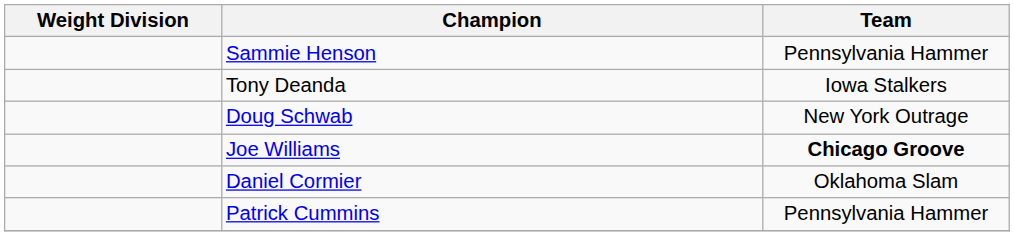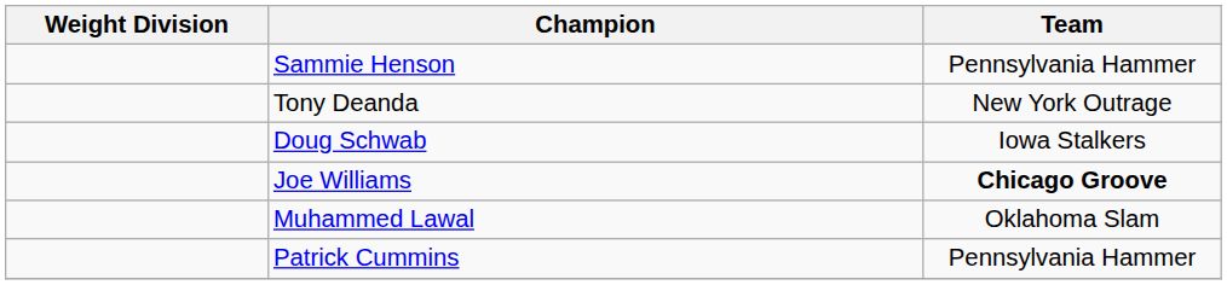Tony Deanda | Team: Iowa Stalkers -> New York Outrage
Doug Schwab | Team: New York Outrage -> Iowa Stalkers
+ row: Muhammed Lawal | Oklahoma Slam
- row: Daniel Cormier | Oklahoma Slam
